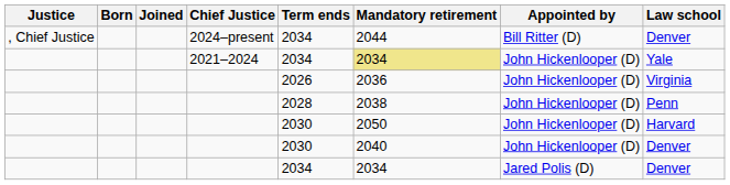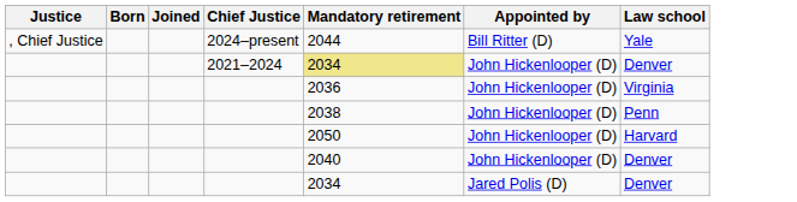- column: Term ends | 2034 | 2034 | 2026 | 2028 | 2030 | 2030 | 2034
2024–present | Law school: Denver -> Yale
2021–2024 | Law school: Yale -> Denver
